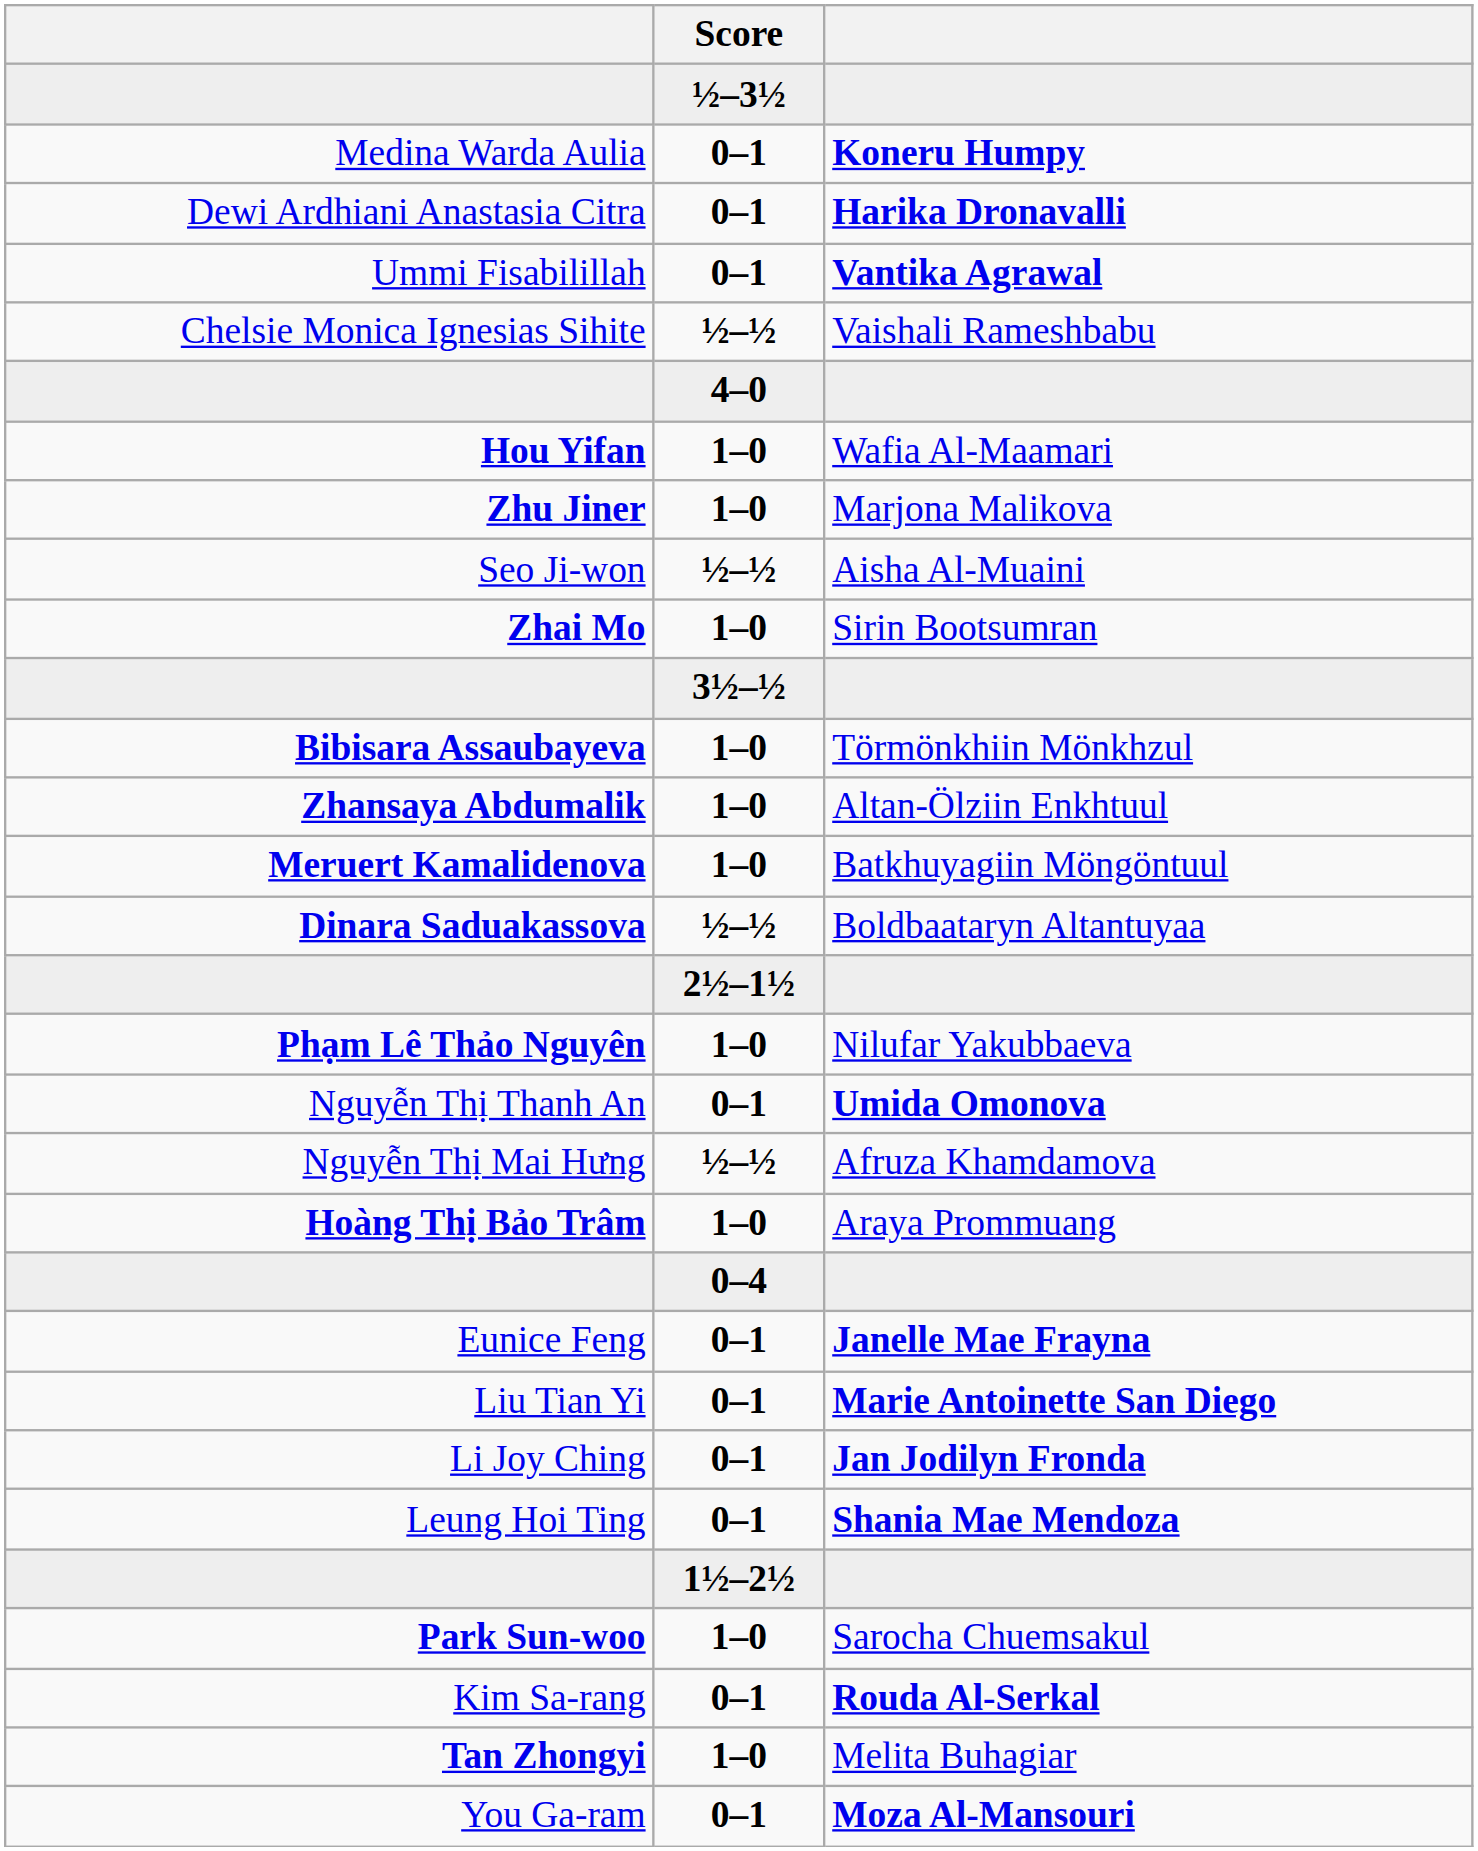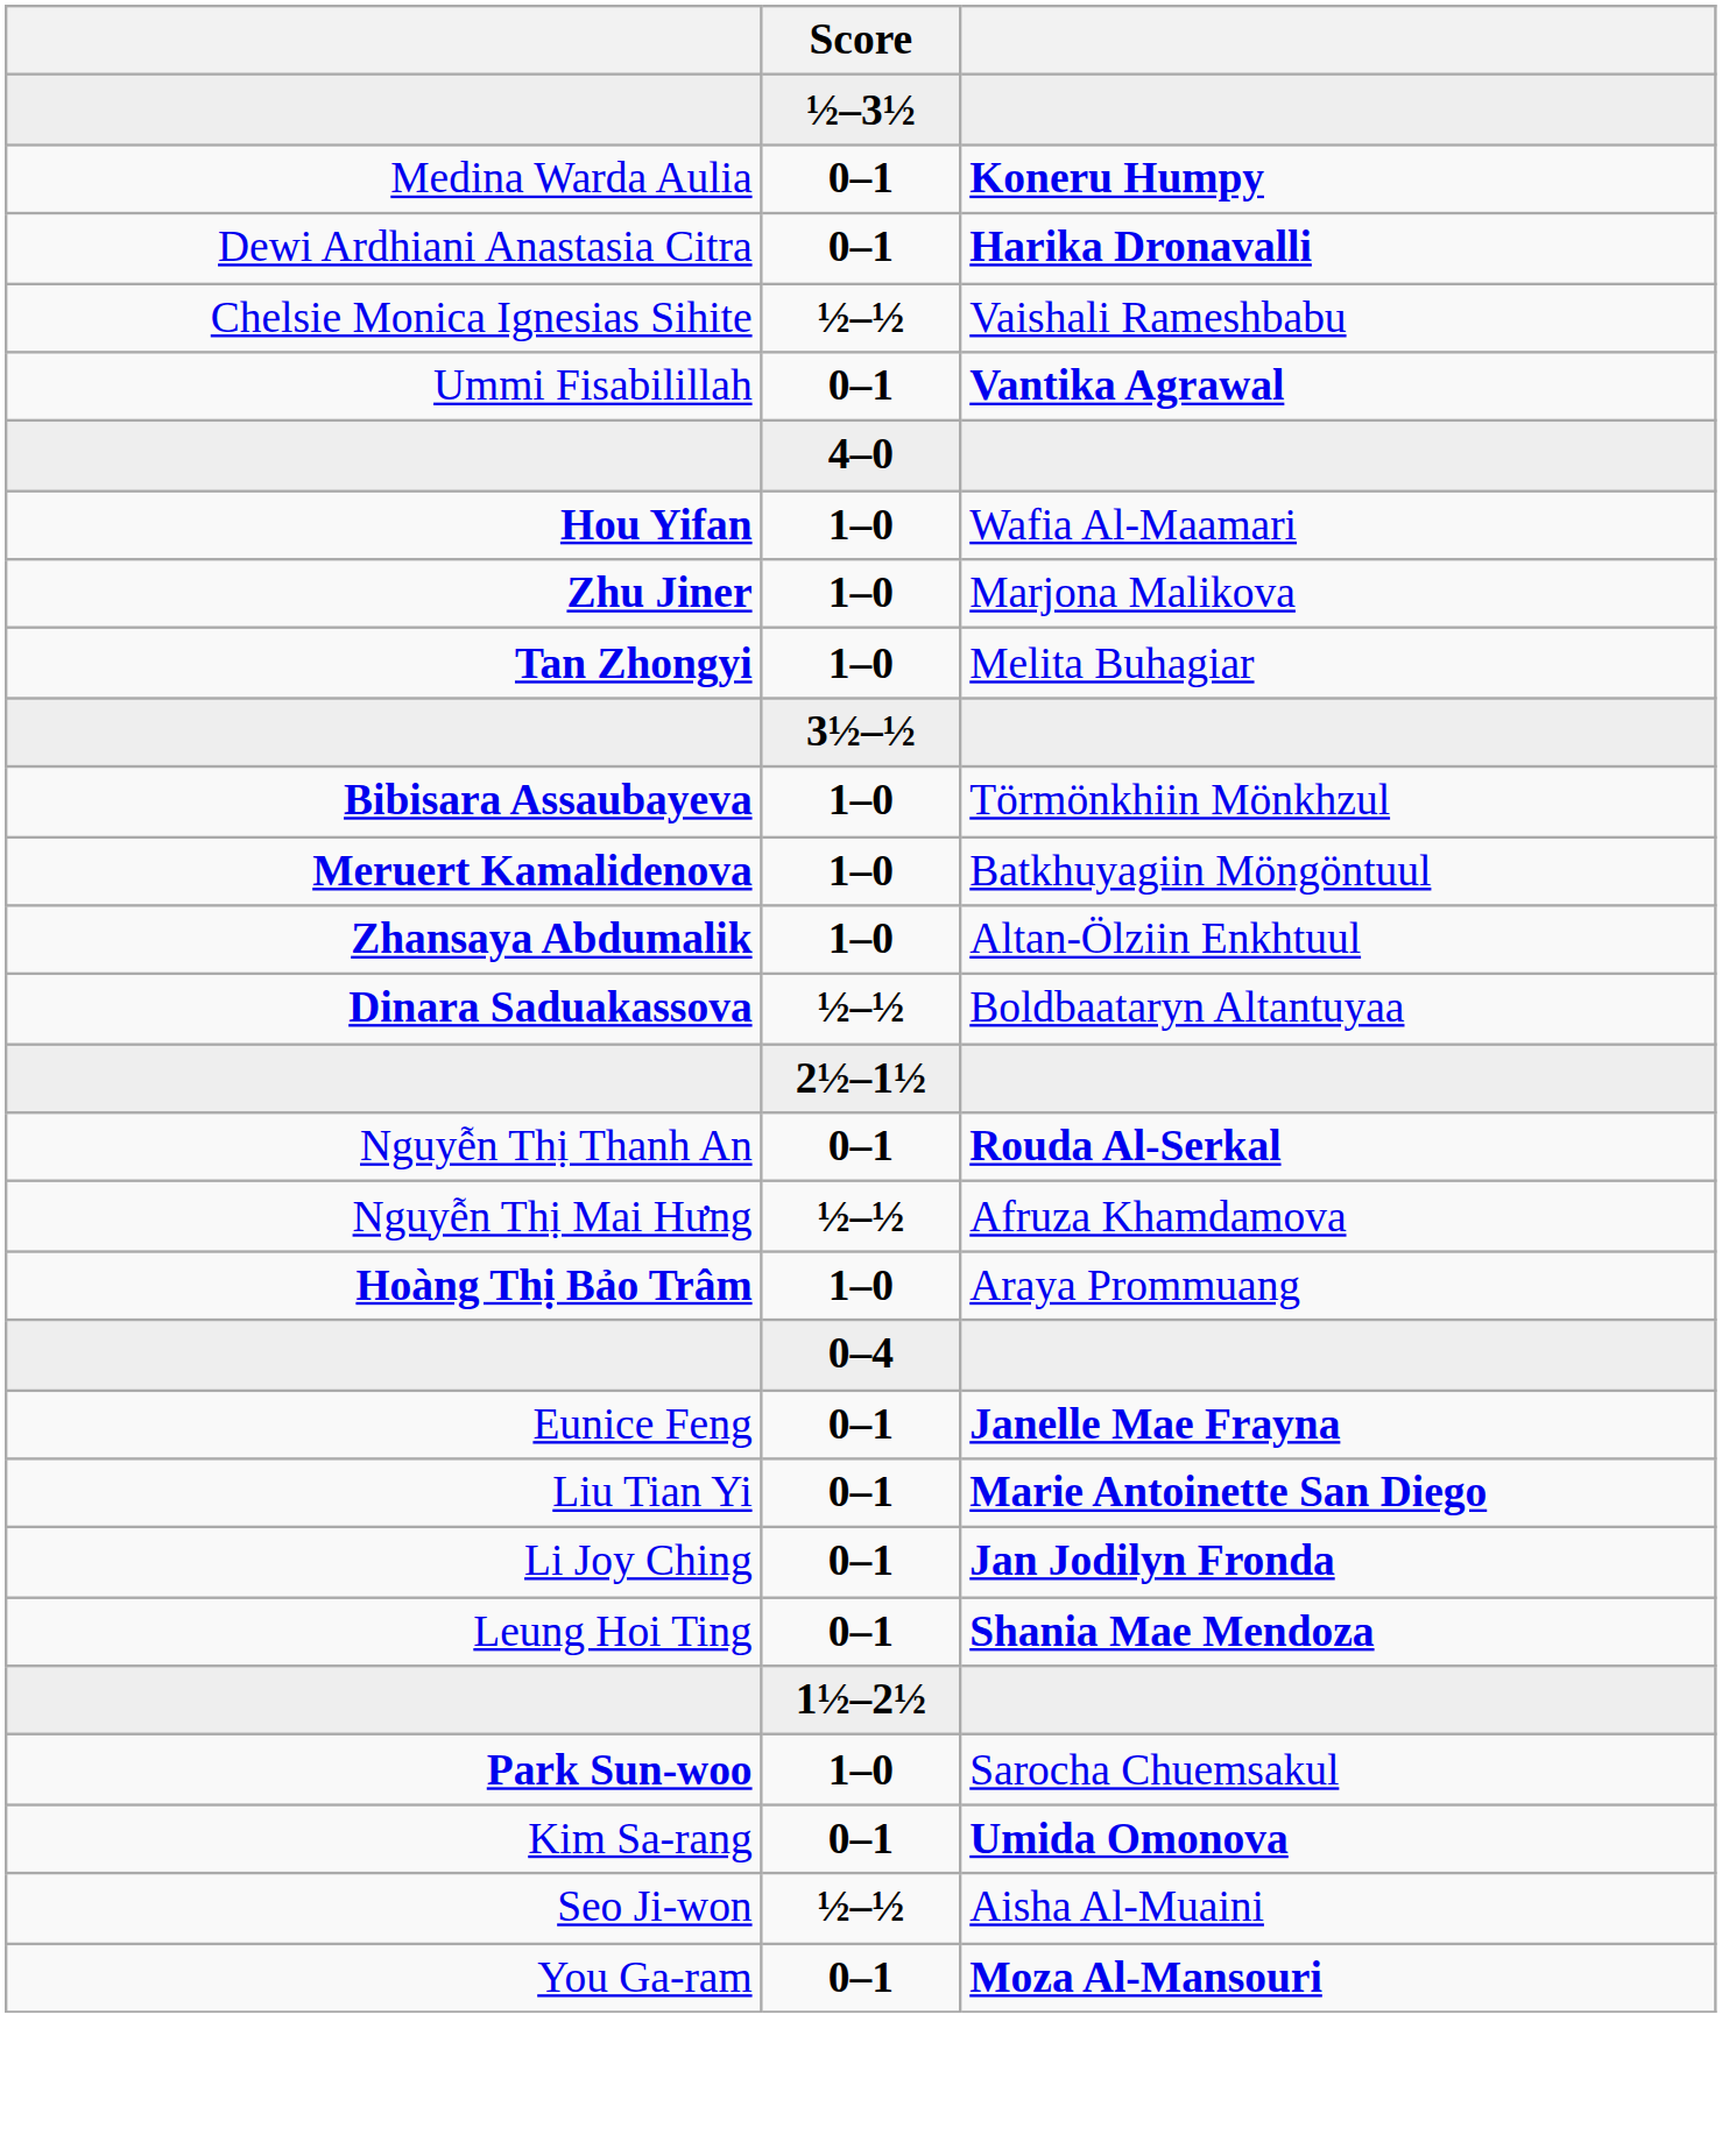rows swapped: Chelsie Monica Ignesias Sihite <-> Ummi Fisabilillah
rows swapped: Tan Zhongyi <-> Seo Ji-won
- row: Zhai Mo | 1–0 | Sirin Bootsumran
rows swapped: Meruert Kamalidenova <-> Zhansaya Abdumalik
- row: Phạm Lê Thảo Nguyên | 1–0 | Nilufar Yakubbaeva
Nguyễn Thị Thanh An | column 3: Umida Omonova -> Rouda Al-Serkal
Kim Sa-rang | column 3: Rouda Al-Serkal -> Umida Omonova
